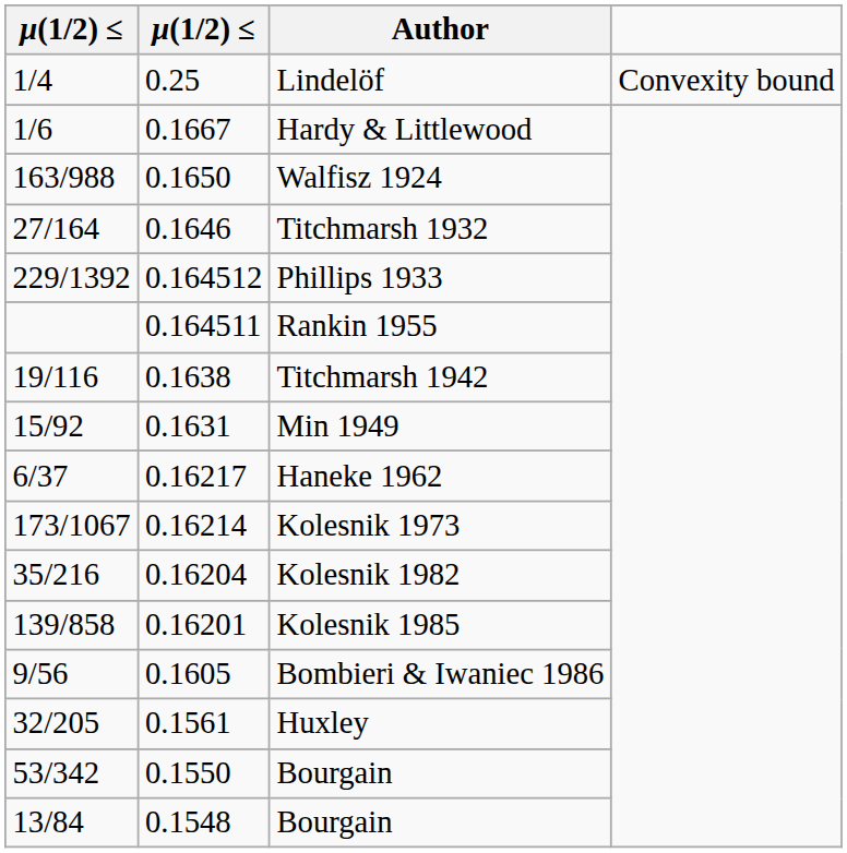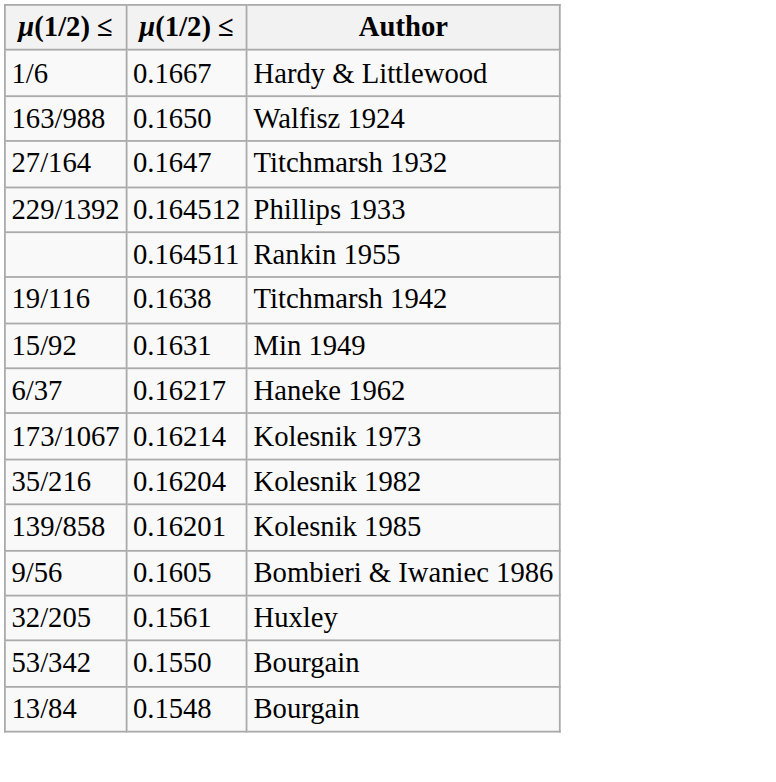- row: 1/4 | 0.25 | Lindelöf | Convexity bound
Titchmarsh 1932 | column 2: 0.1646 -> 0.1647
